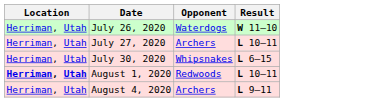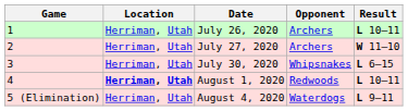+ column: Game | 1 | 2 | 3 | 4 | 5 (Elimination)
July 26, 2020 | Opponent: Waterdogs -> Archers
July 26, 2020 | Result: W 11–10 -> L 10–11
July 27, 2020 | Result: L 10–11 -> W 11–10
August 4, 2020 | Opponent: Archers -> Waterdogs
